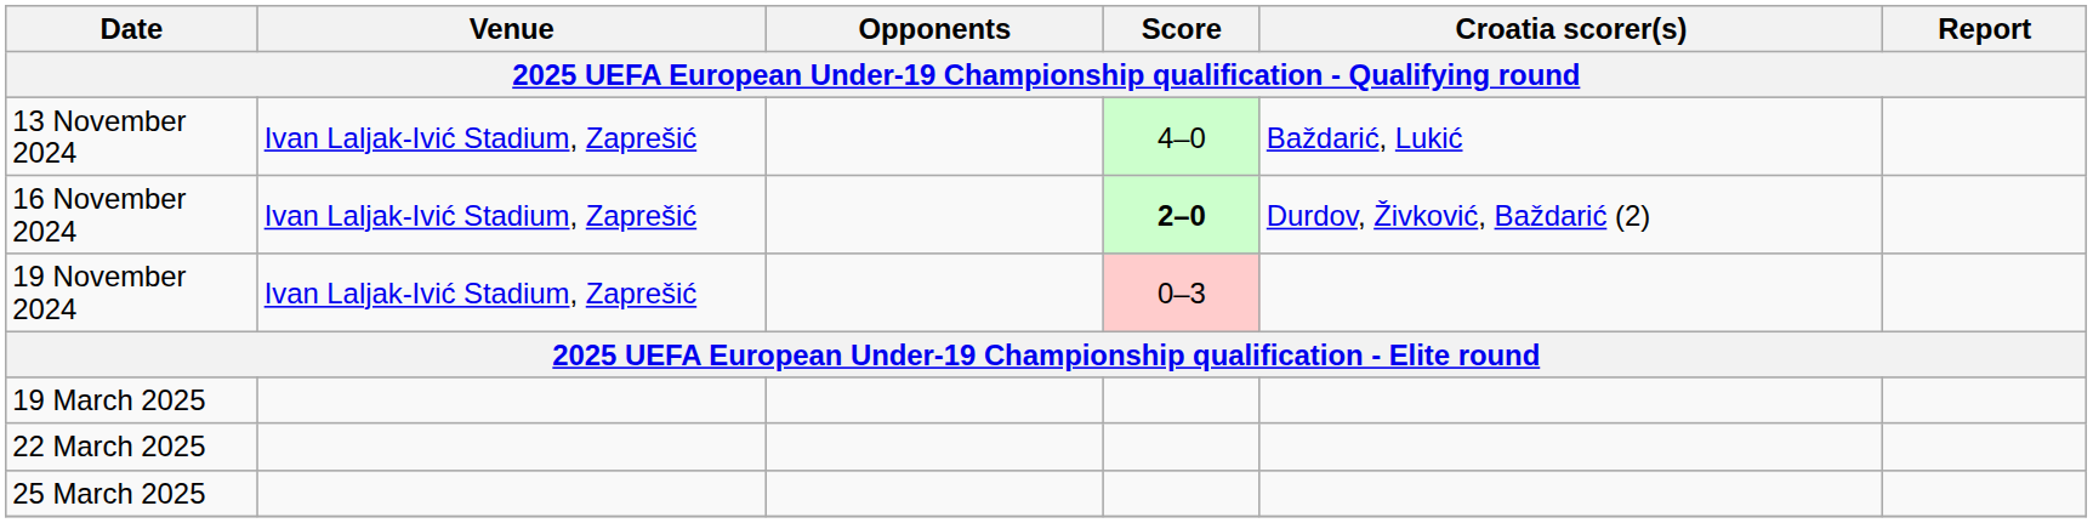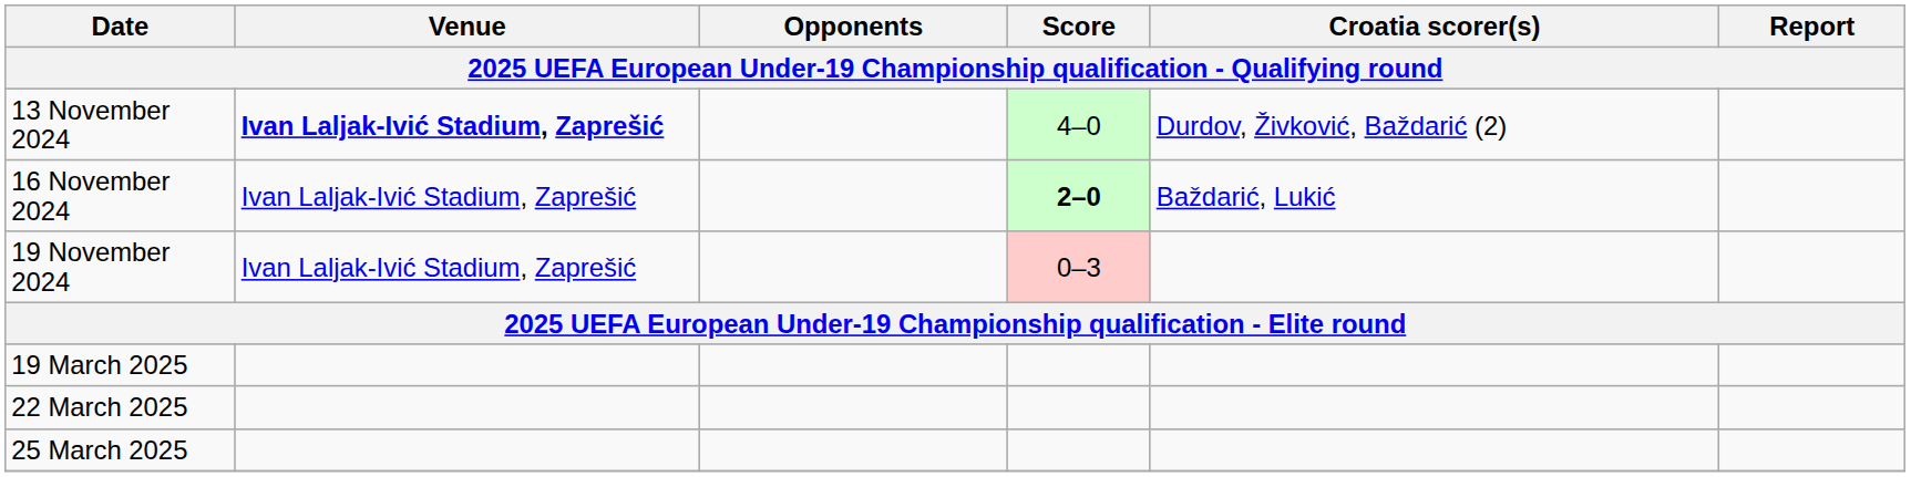13 November 2024 | Venue: normal -> bold
13 November 2024 | Croatia scorer(s): Baždarić, Lukić -> Durdov, Živković, Baždarić (2)
16 November 2024 | Croatia scorer(s): Durdov, Živković, Baždarić (2) -> Baždarić, Lukić
